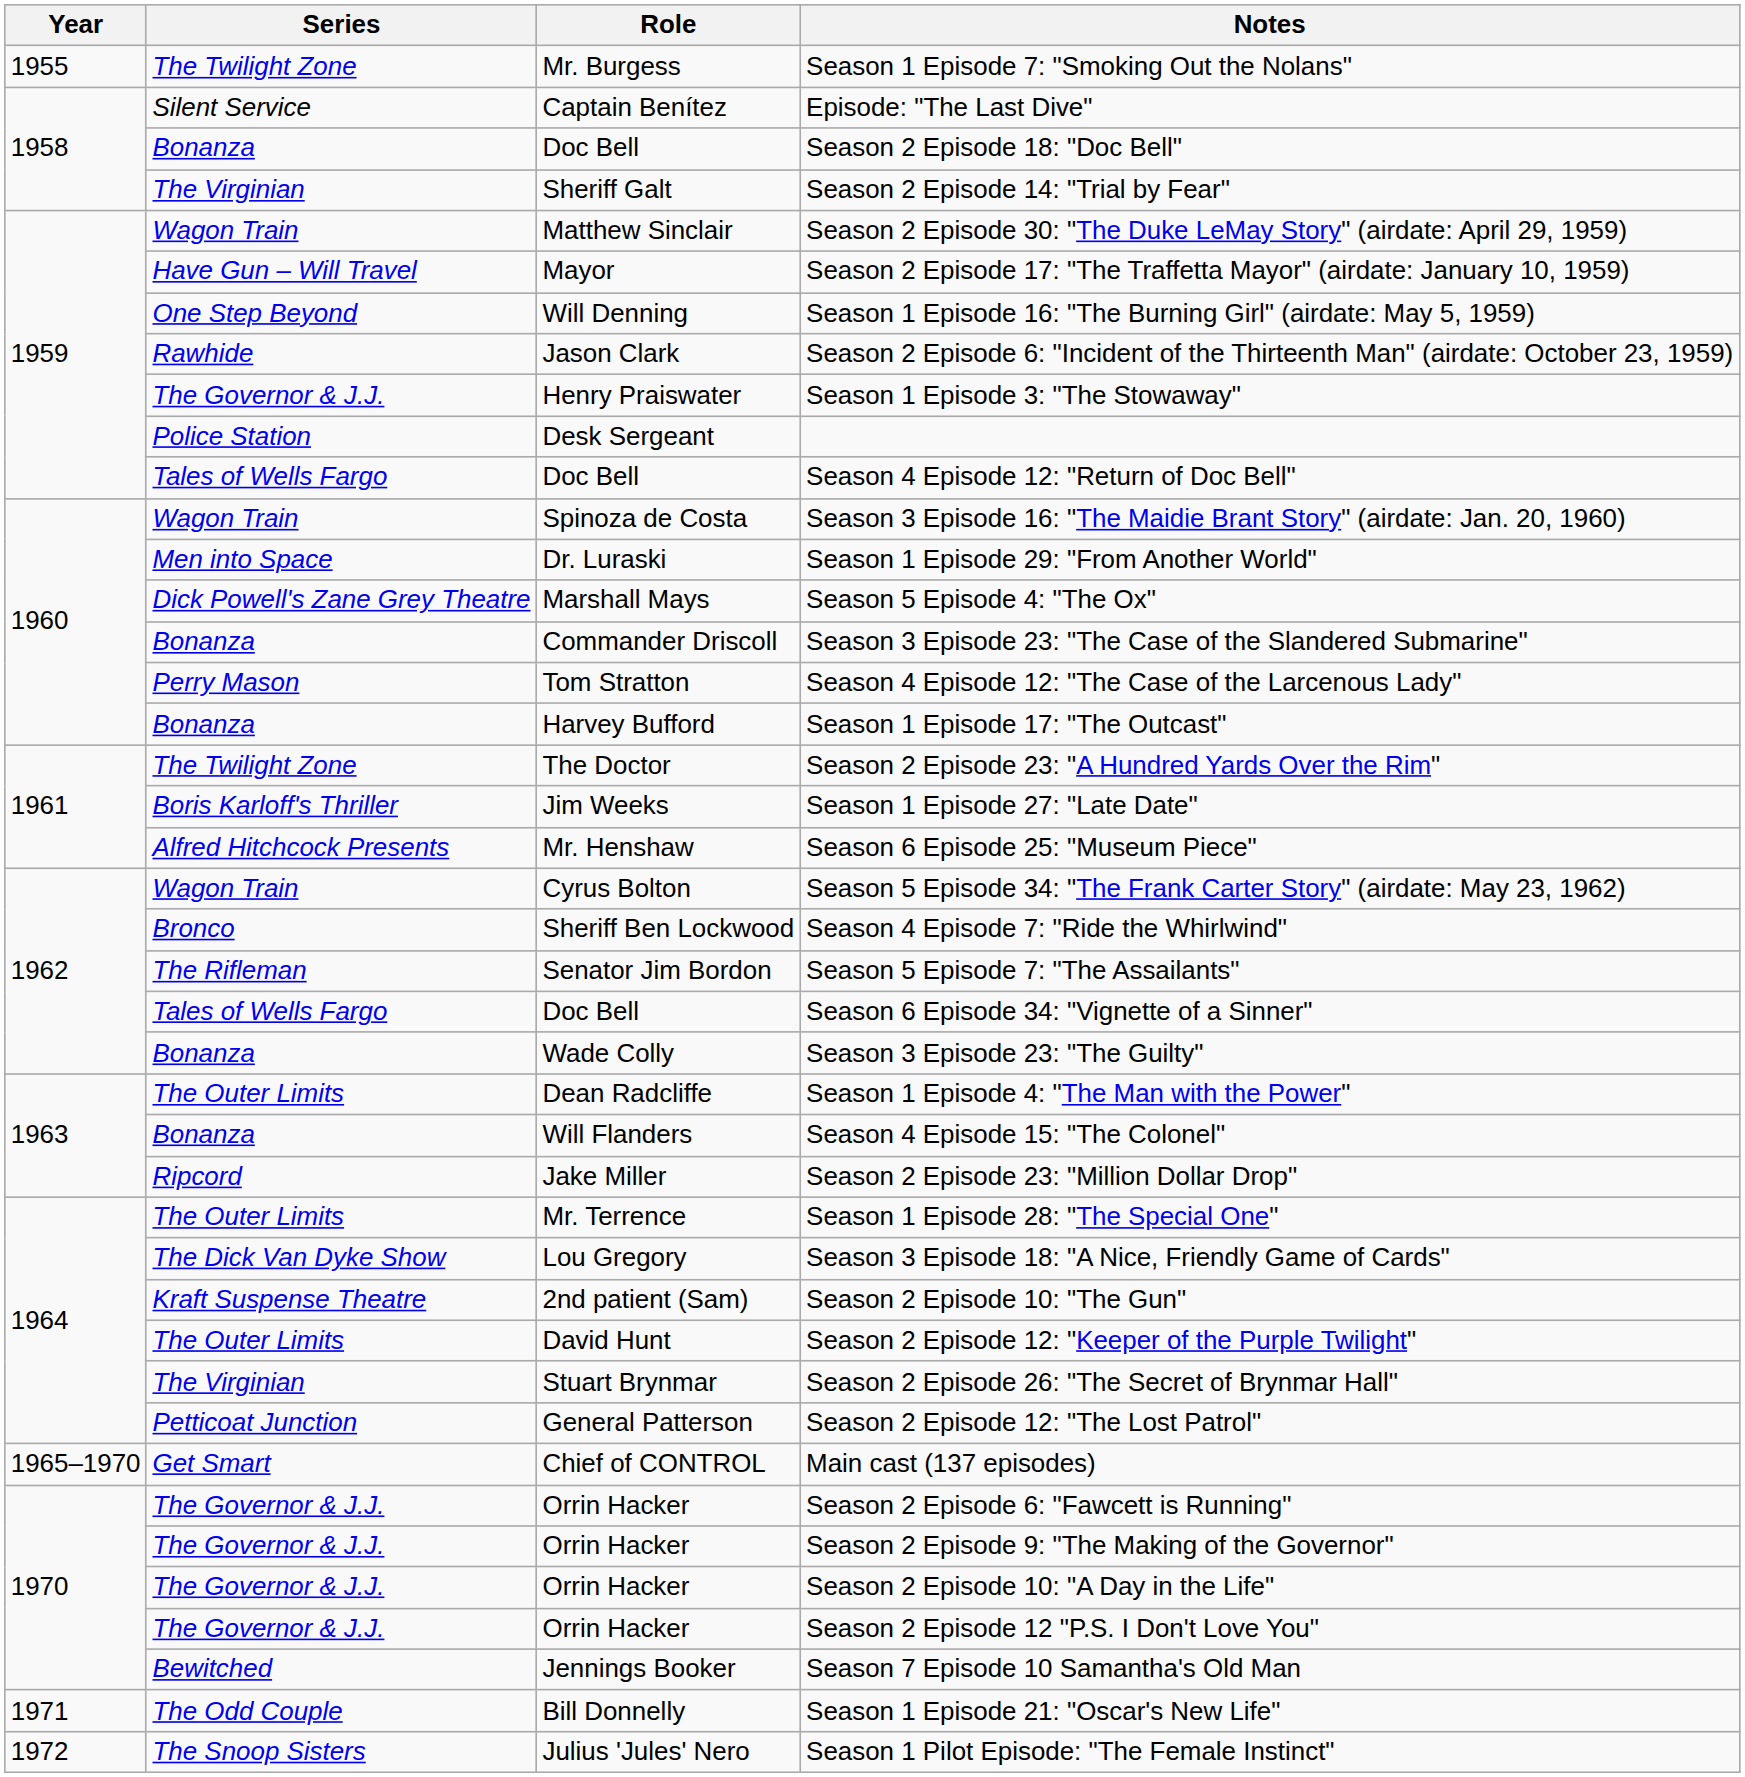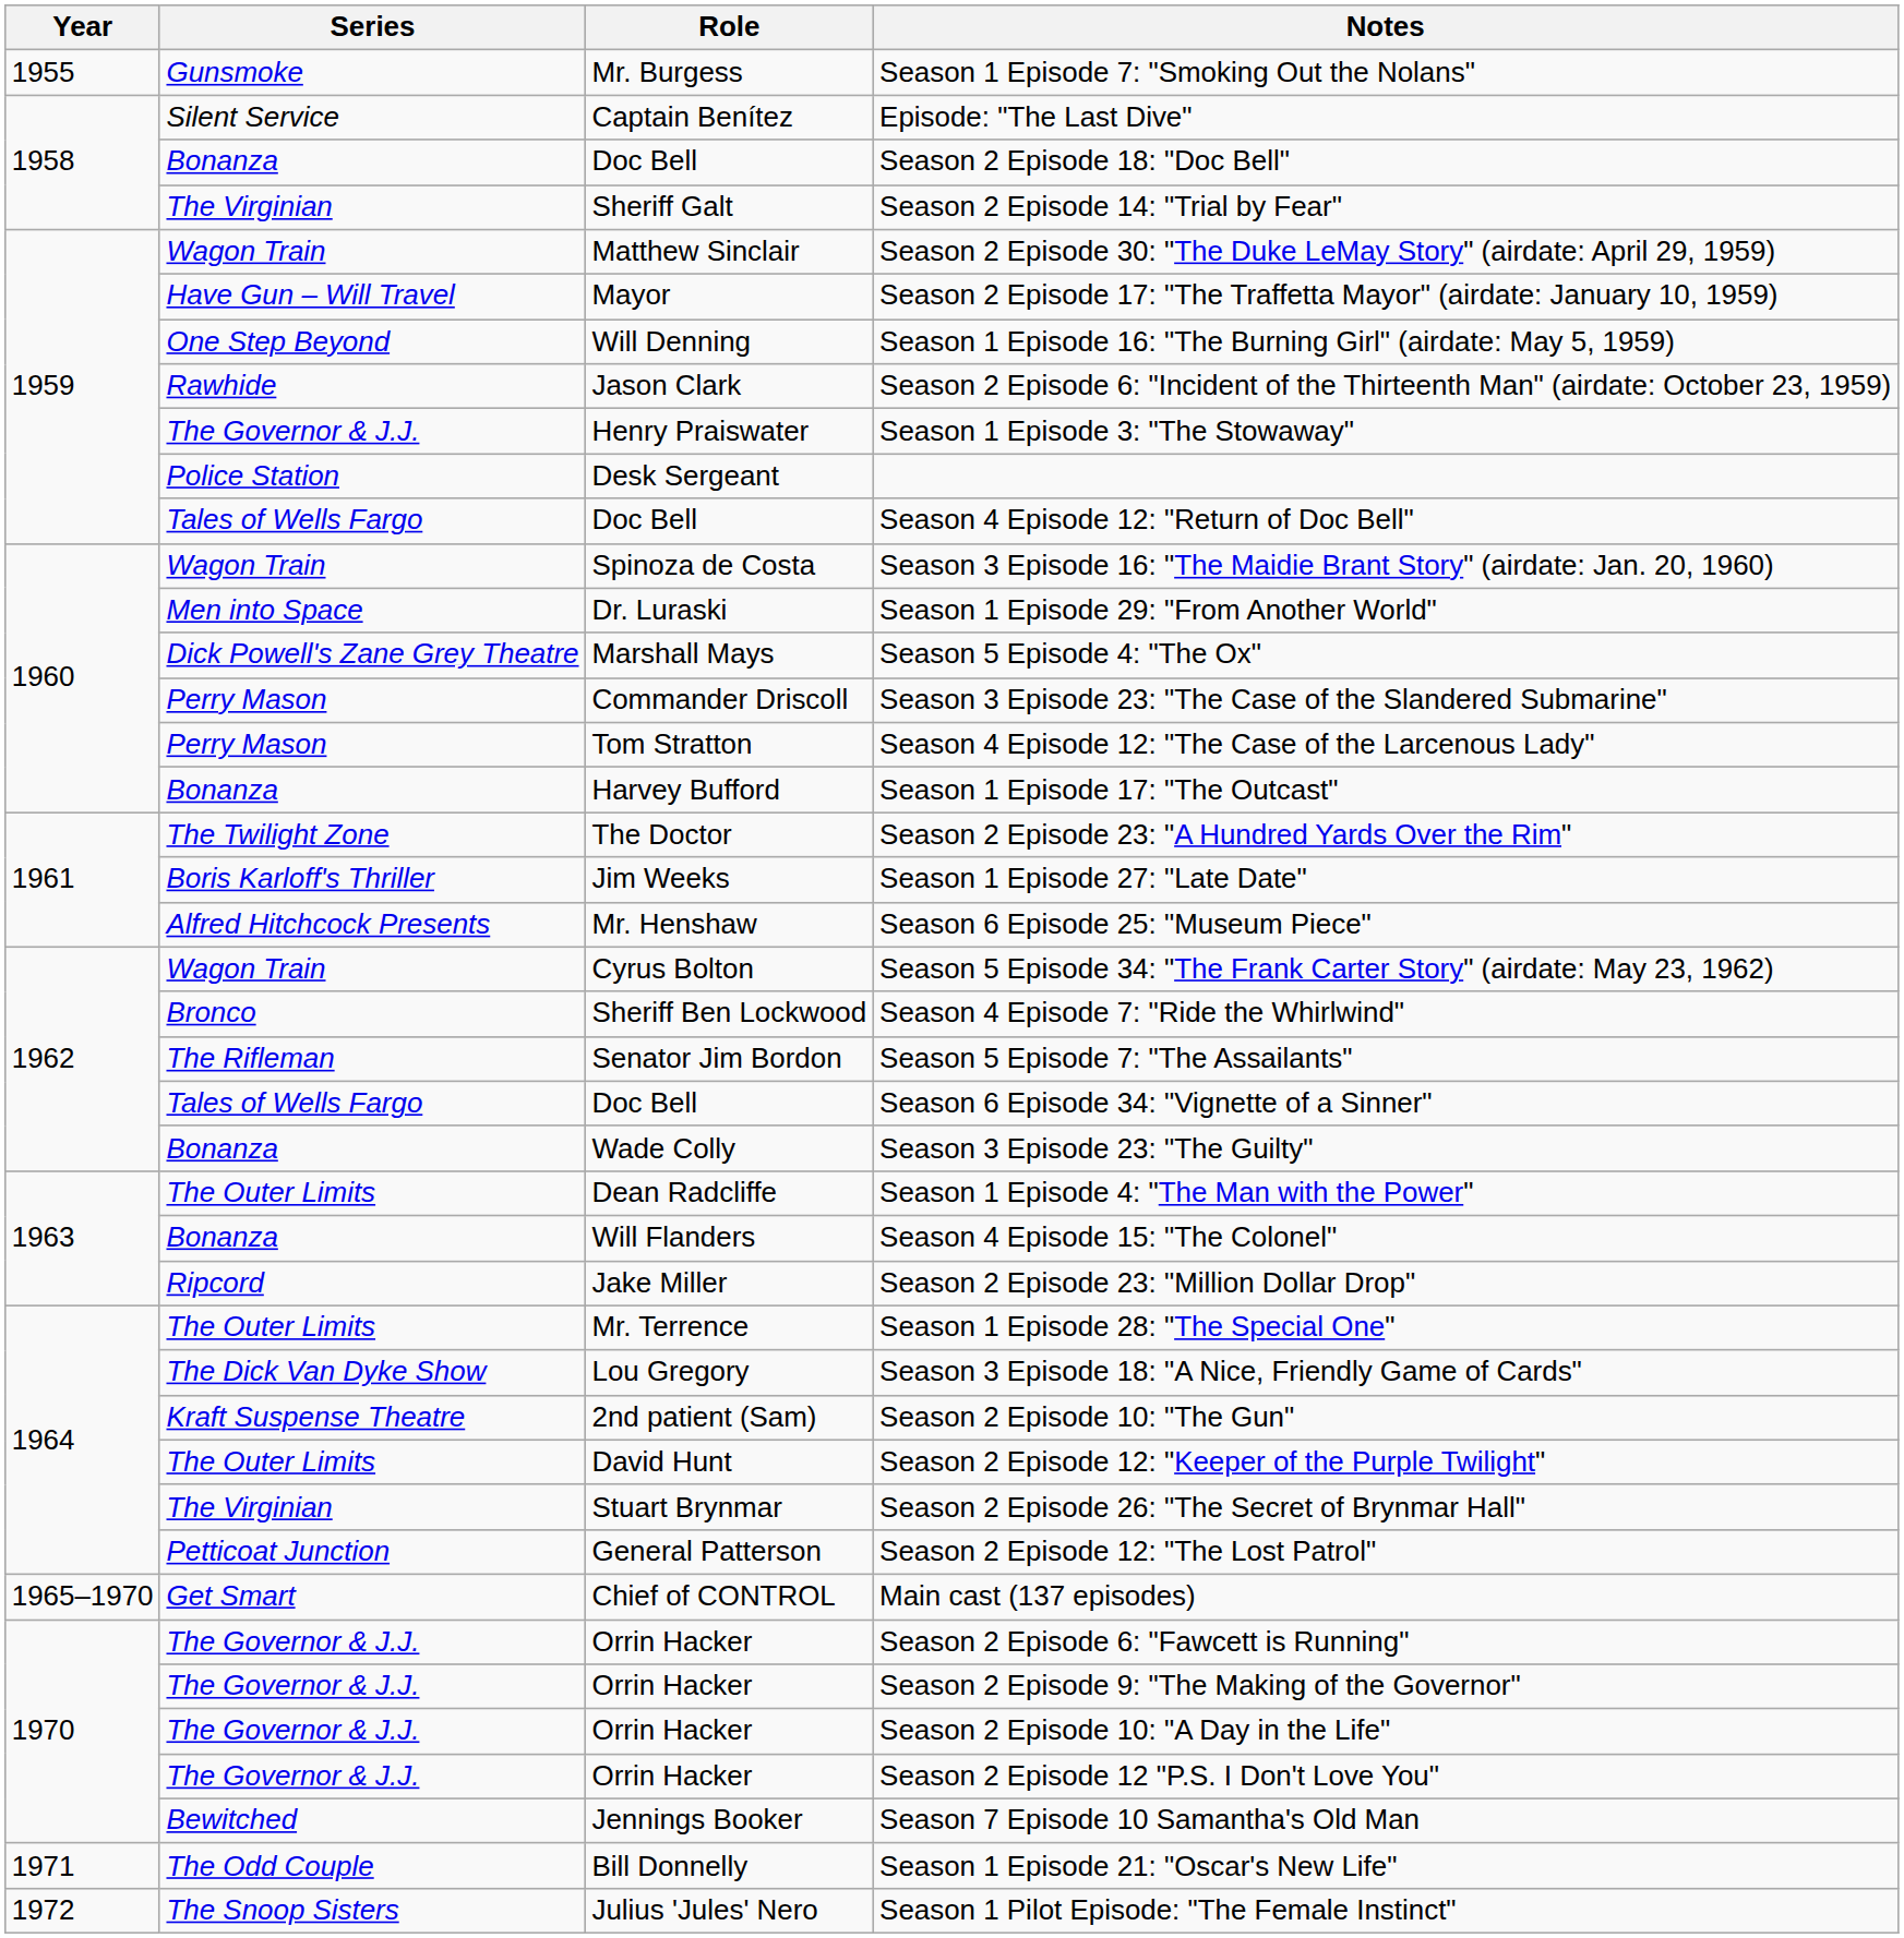Season 1 Episode 7: "Smoking Out the Nolans" | Series: The Twilight Zone -> Gunsmoke
Season 3 Episode 23: "The Case of the Slandered Submarine" | Series: Bonanza -> Perry Mason
